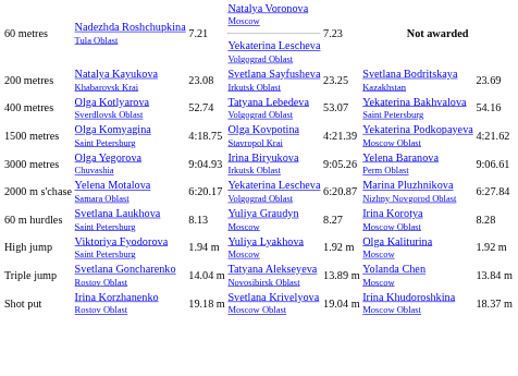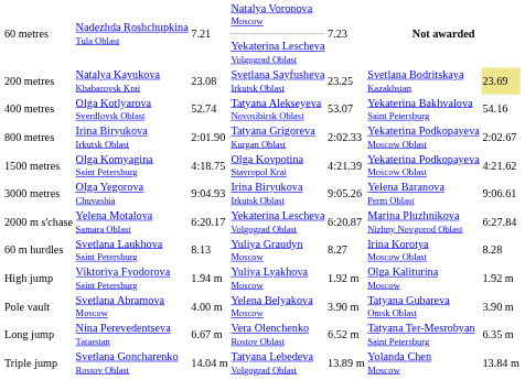200 metres | column 7: no background -> khaki background
400 metres | column 4: Tatyana Lebedeva Volgograd Oblast -> Tatyana Alekseyeva Novosibirsk Oblast
+ row: 800 metres | Irina Biryukova Irkutsk Oblast | 2:01.90 | Tatyana Grigoreva Kurgan Oblast | 2:02.33 | Yekaterina Podkopayeva Moscow Oblast | 2:02.67
+ row: Pole vault | Svetlana Abramova Moscow | 4.00 m | Yelena Belyakova Moscow | 3.90 m | Tatyana Gubareva Omsk Oblast | 3.90 m
+ row: Long jump | Nina Perevedentseva Tatarstan | 6.67 m | Vera Olenchenko Rostov Oblast | 6.52 m | Tatyana Ter-Mesrobyan Saint Petersburg | 6.35 m
Triple jump | column 4: Tatyana Alekseyeva Novosibirsk Oblast -> Tatyana Lebedeva Volgograd Oblast
- row: Shot put | Irina Korzhanenko Rostov Oblast | 19.18 m | Svetlana Krivelyova Moscow Oblast | 19.04 m | Irina Khudoroshkina Moscow Oblast | 18.37 m
